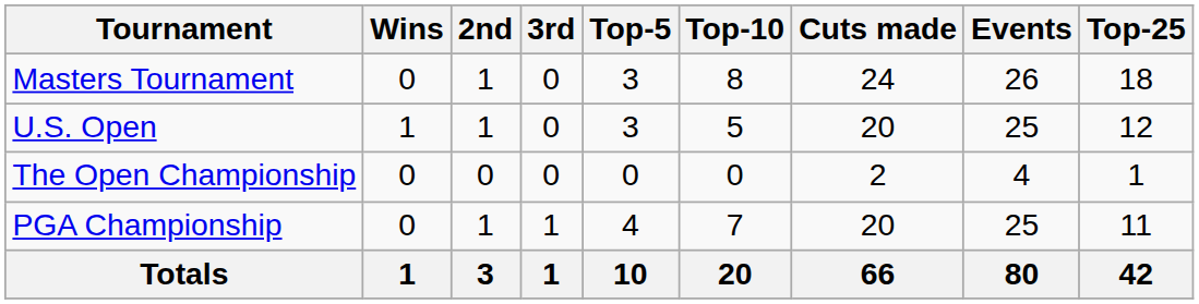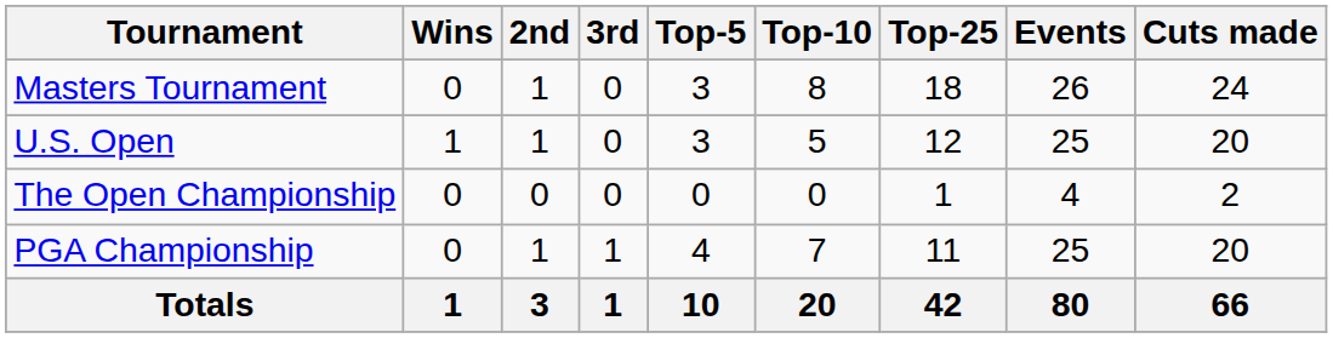columns swapped: Top-25 <-> Cuts made
